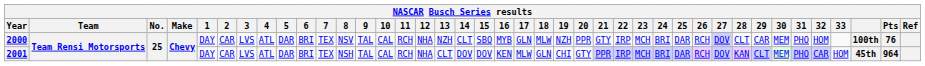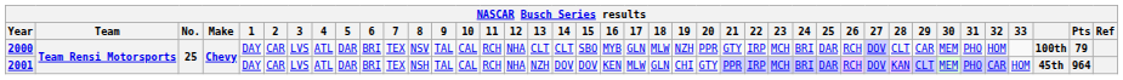2000 | 13: NZH -> CLT
2000 | Pts: 76 -> 79
2001 | 13: CLT -> NZH
